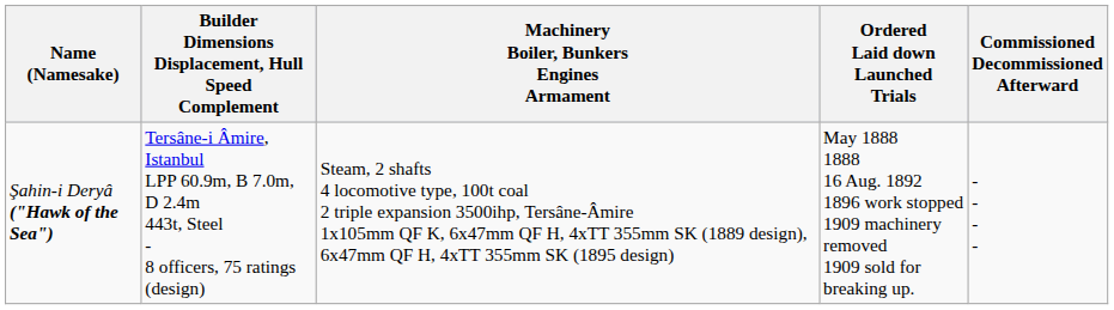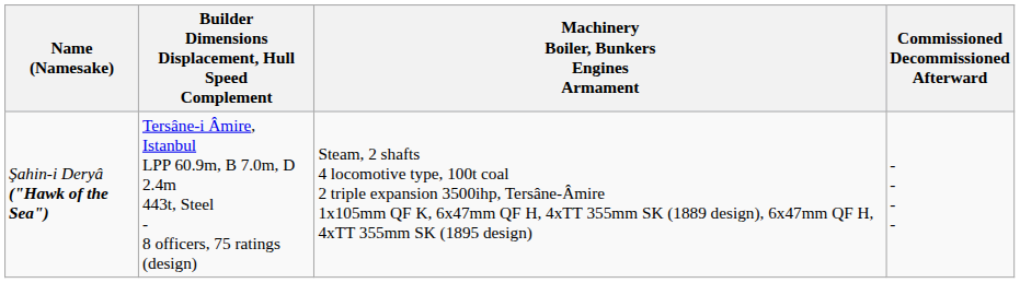- column: Ordered Laid down Launched Trials | May 1888 1888 16 Aug. 1892 1896 work stopped 1909 machinery removed 1909 sold for breaking up.
